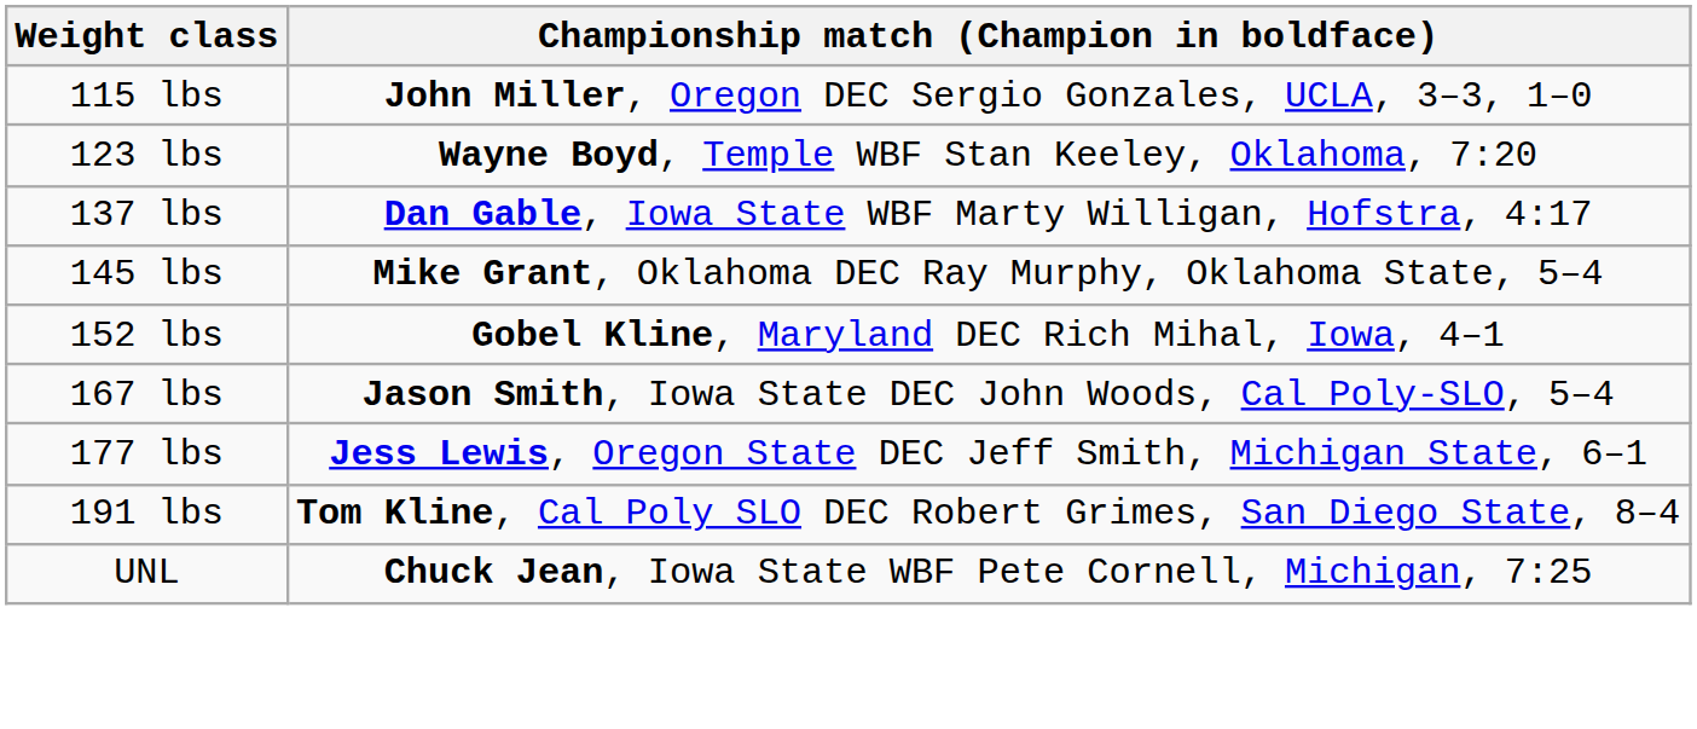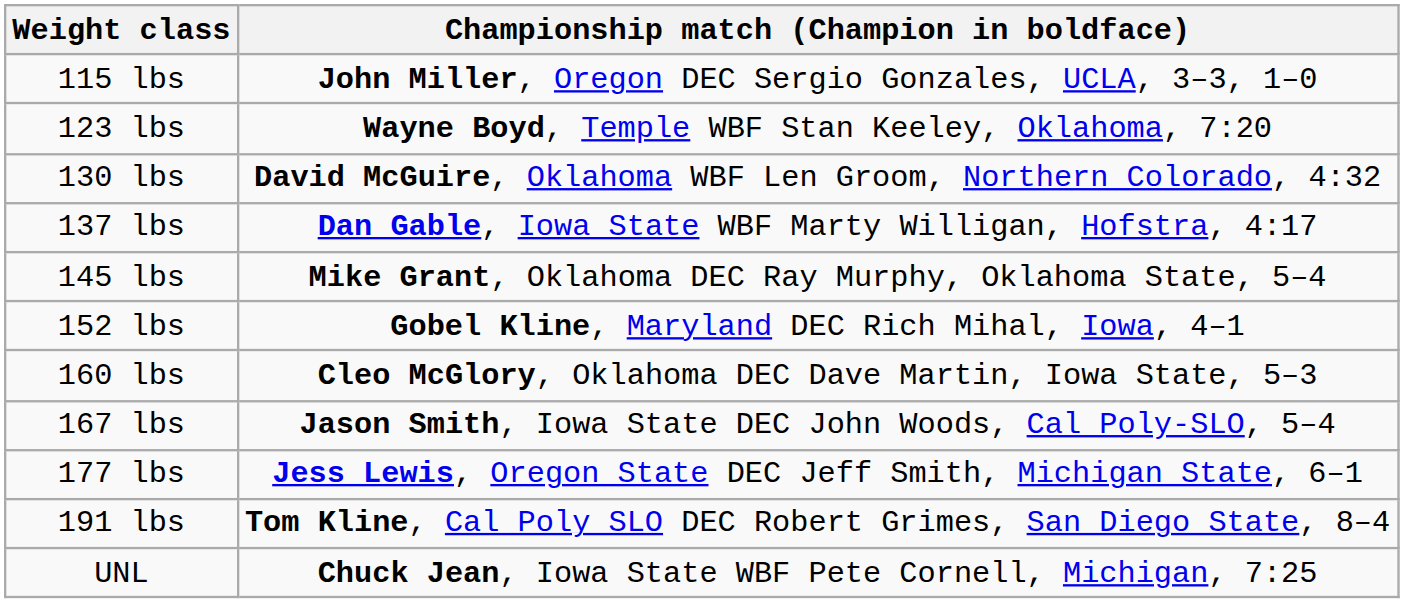+ row: 130 lbs | David McGuire, Oklahoma WBF Len Groom, Northern Colorado, 4:32
+ row: 160 lbs | Cleo McGlory, Oklahoma DEC Dave Martin, Iowa State, 5–3
